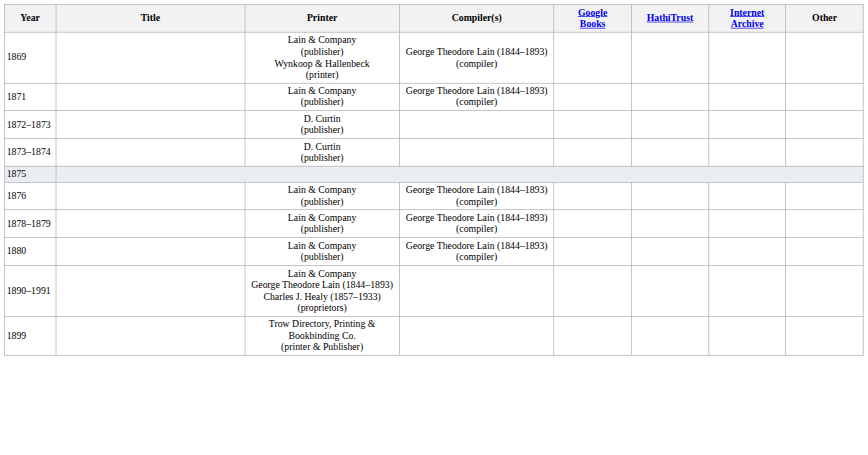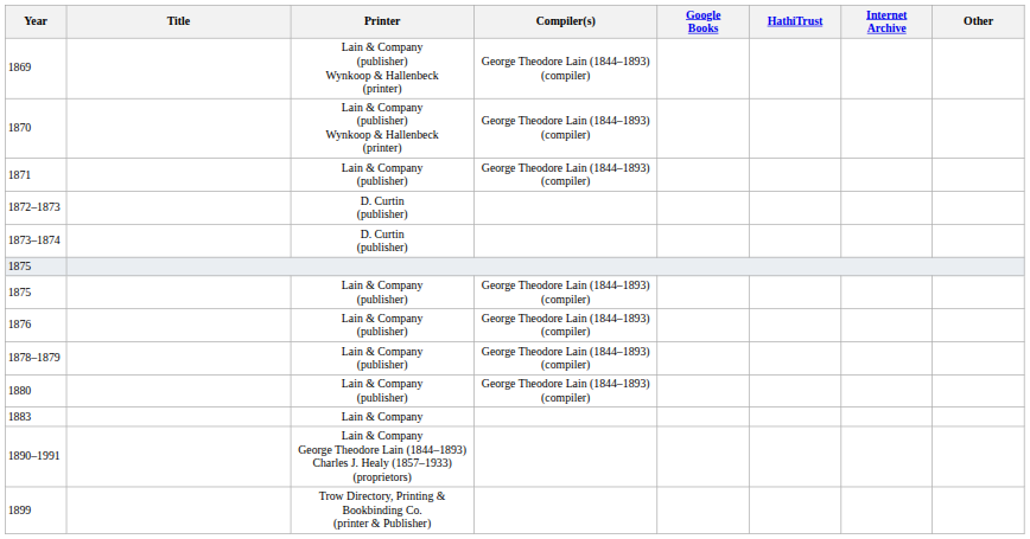+ row: 1870 | Lain & Company (publisher) Wynkoop & Hallenbeck (printer) | George Theodore Lain (1844–1893) (compiler)
+ row: 1875 | Lain & Company (publisher) | George Theodore Lain (1844–1893) (compiler)
+ row: 1883 | Lain & Company
